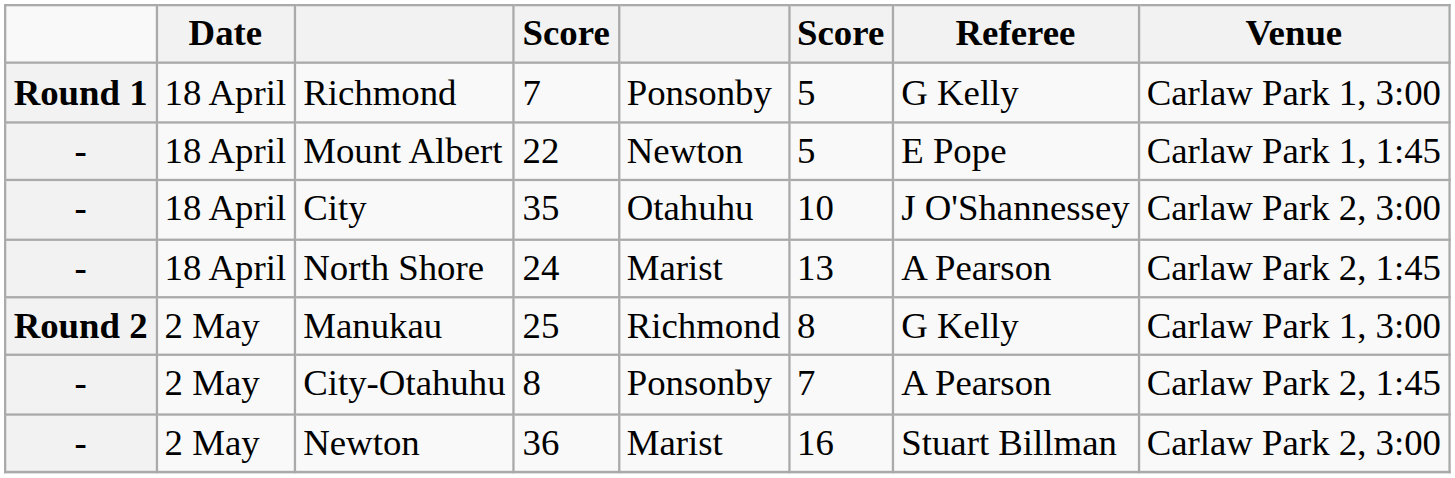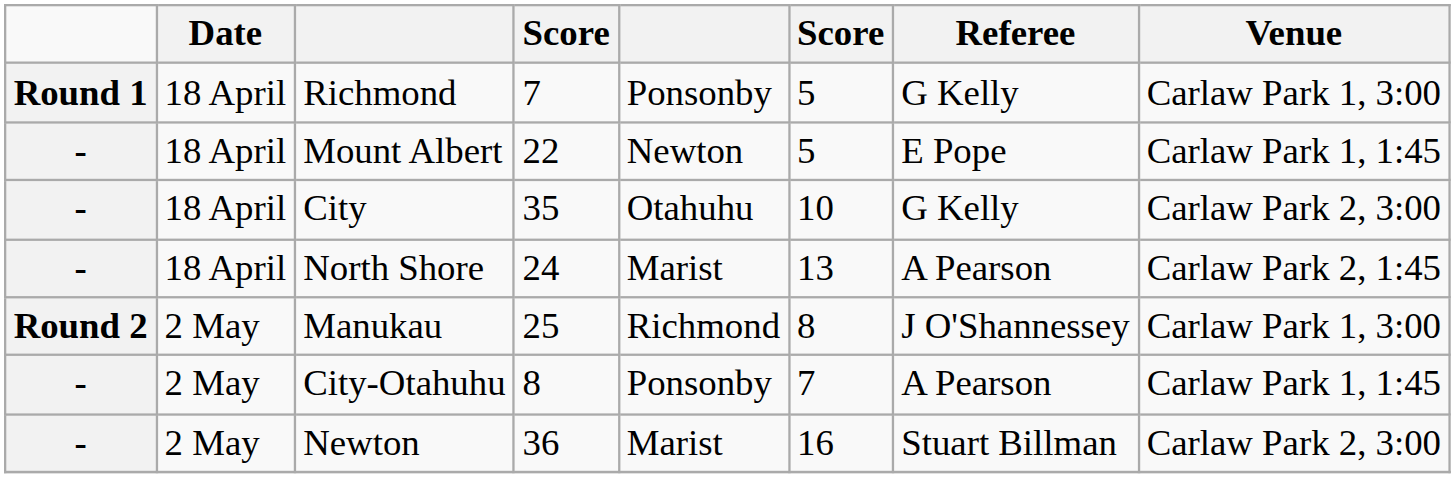City | Referee: J O'Shannessey -> G Kelly
Manukau | Referee: G Kelly -> J O'Shannessey
City-Otahuhu | Venue: Carlaw Park 2, 1:45 -> Carlaw Park 1, 1:45
